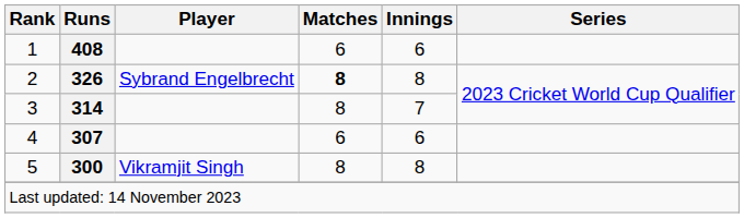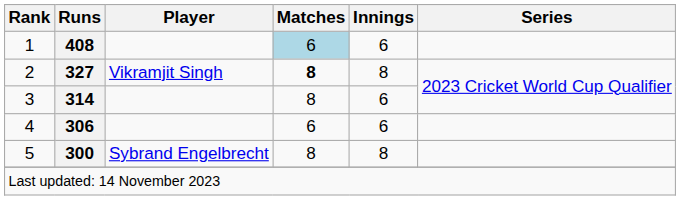1 | Matches: no background -> lightblue background
2 | Runs: 326 -> 327
2 | Player: Sybrand Engelbrecht -> Vikramjit Singh
3 | Innings: 7 -> 6
4 | Runs: 307 -> 306
5 | Player: Vikramjit Singh -> Sybrand Engelbrecht
